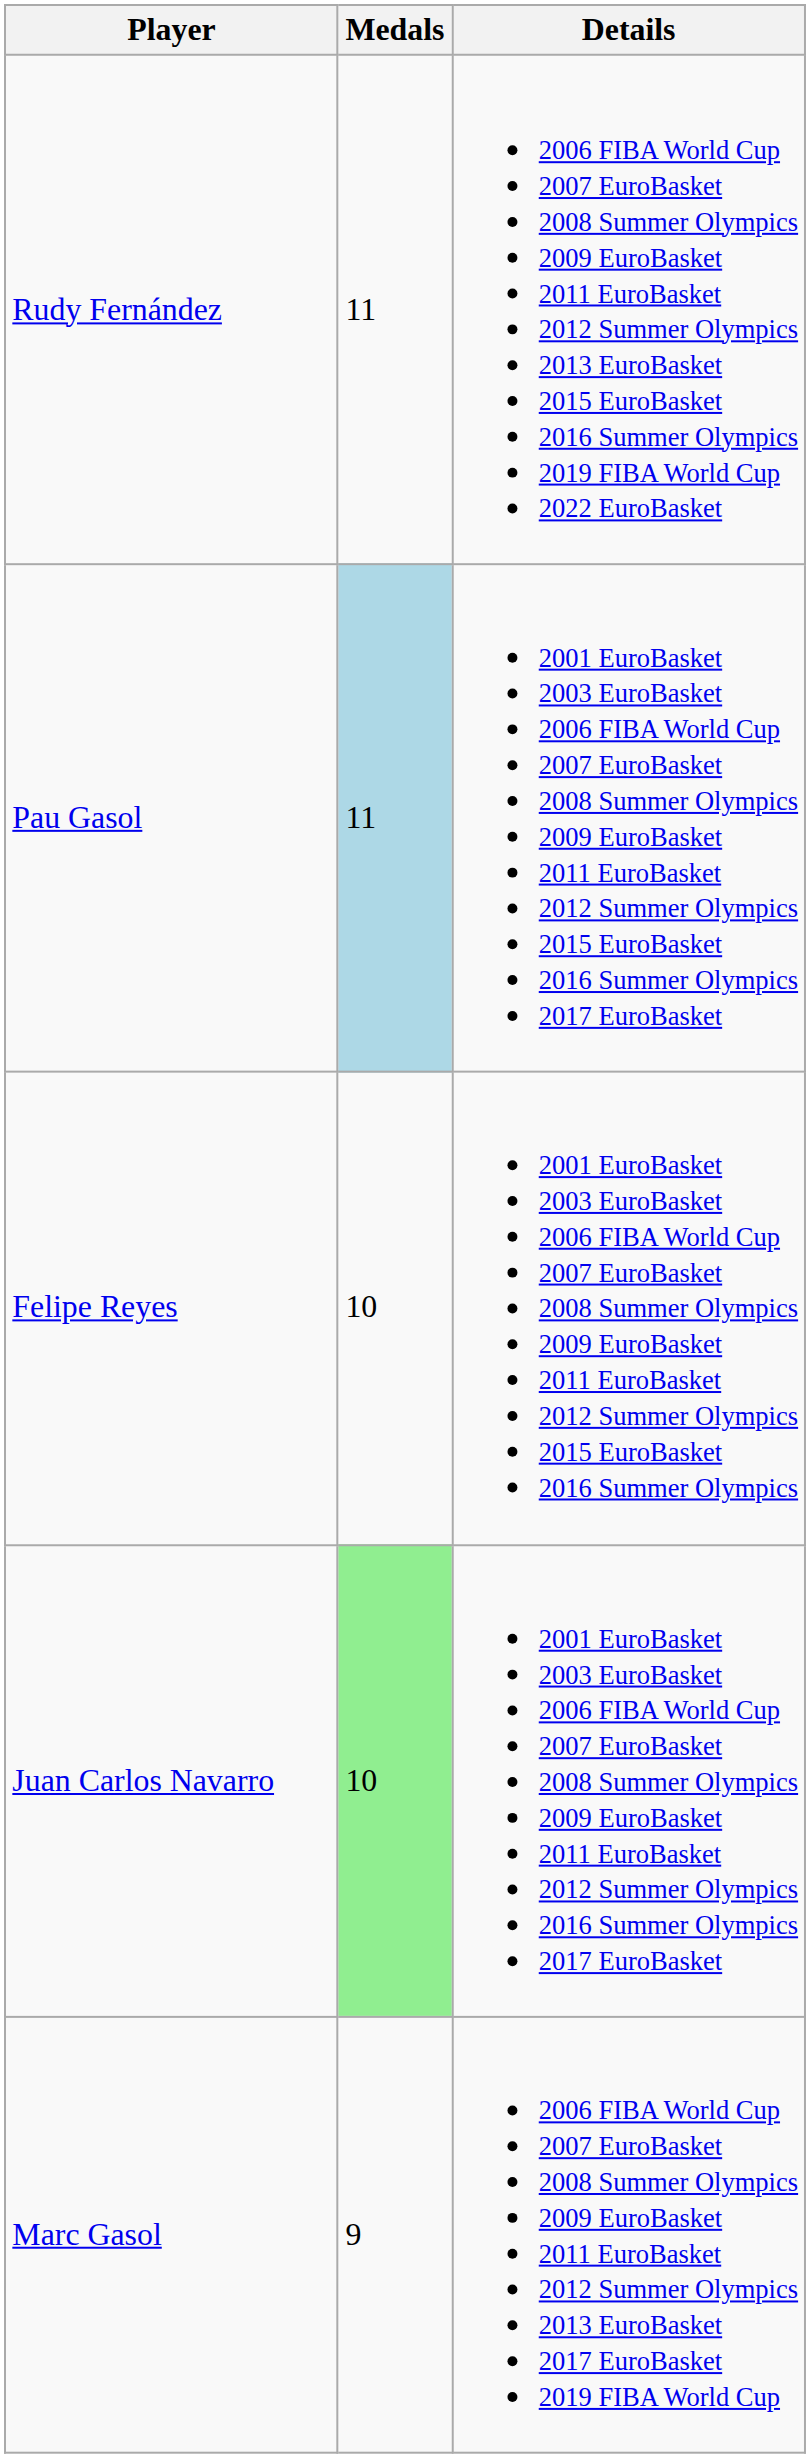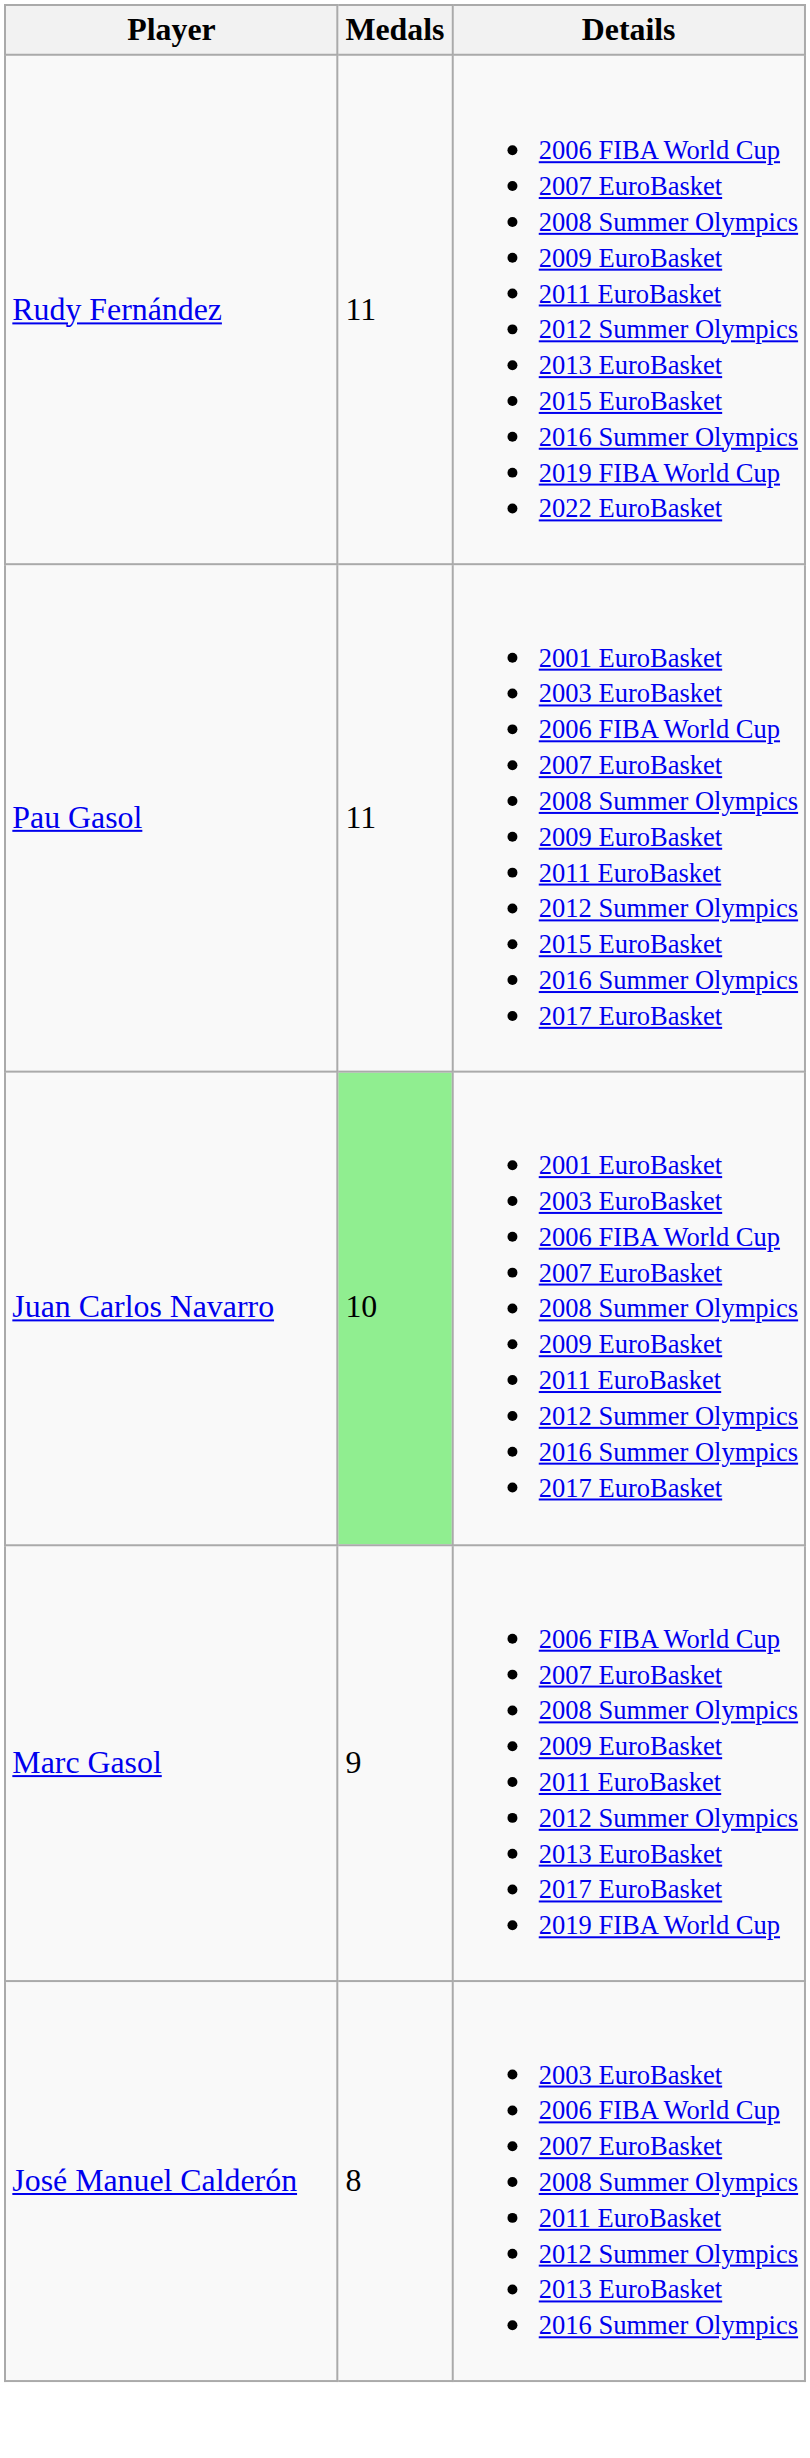Pau Gasol | Medals: lightblue background -> no background
- row: Felipe Reyes | 10 | 2001 EuroBasket 2003 EuroBasket 2006 FIBA World Cup 2007 EuroBasket 2008 Summer Olympics 2009 EuroBasket 2011 EuroBasket 2012 Summer Olympics 2015 EuroBasket 2016 Summer Olympics
+ row: José Manuel Calderón | 8 | 2003 EuroBasket 2006 FIBA World Cup 2007 EuroBasket 2008 Summer Olympics 2011 EuroBasket 2012 Summer Olympics 2013 EuroBasket 2016 Summer Olympics
